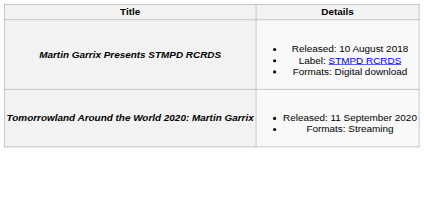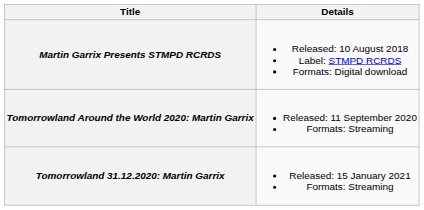+ row: Tomorrowland 31.12.2020: Martin Garrix | Released: 15 January 2021 Formats: Streaming
